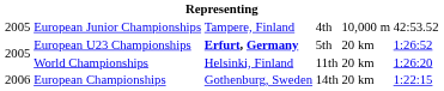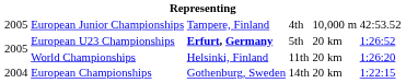European Championships | column 1: 2006 -> 2004
